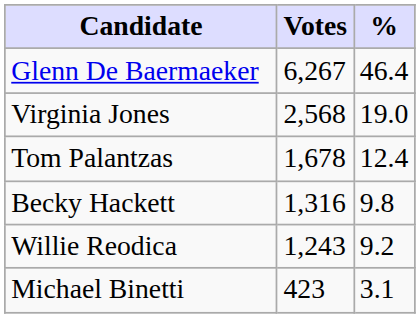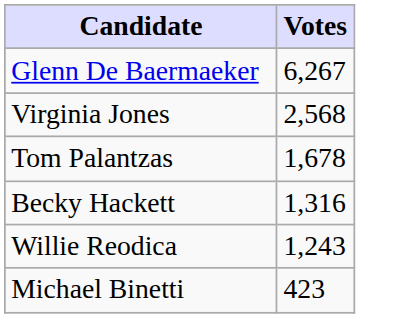- column: % | 46.4 | 19.0 | 12.4 | 9.8 | 9.2 | 3.1
